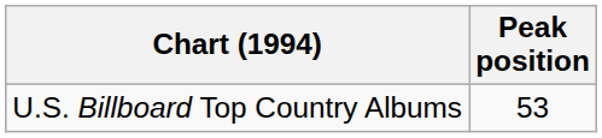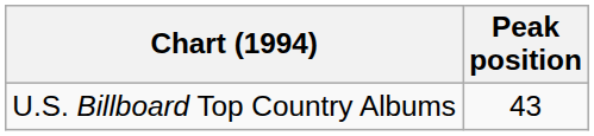U.S. Billboard Top Country Albums | Peak position: 53 -> 43
